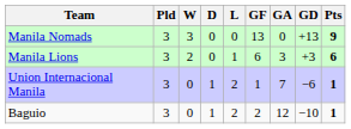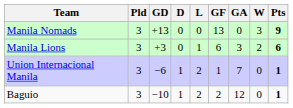columns swapped: W <-> GD
